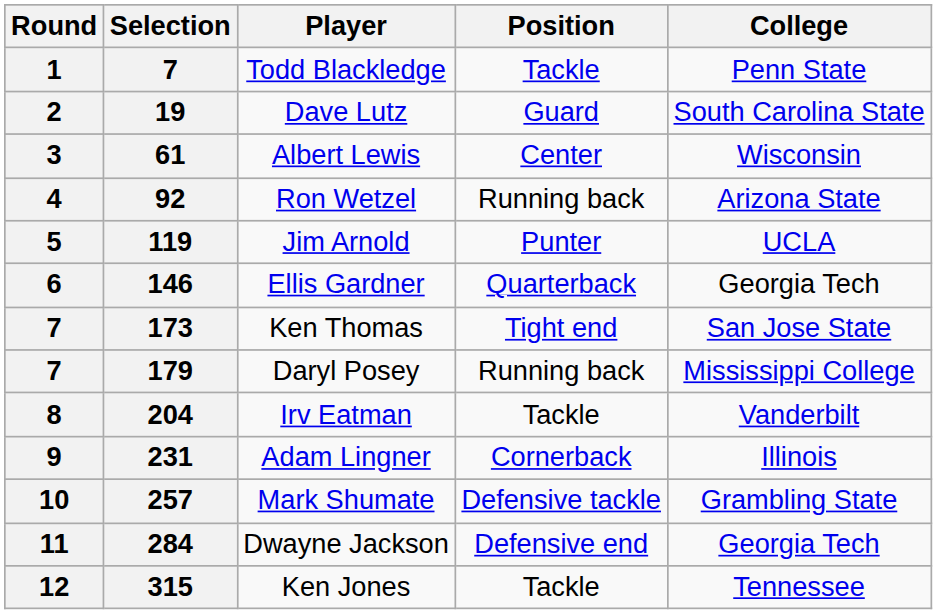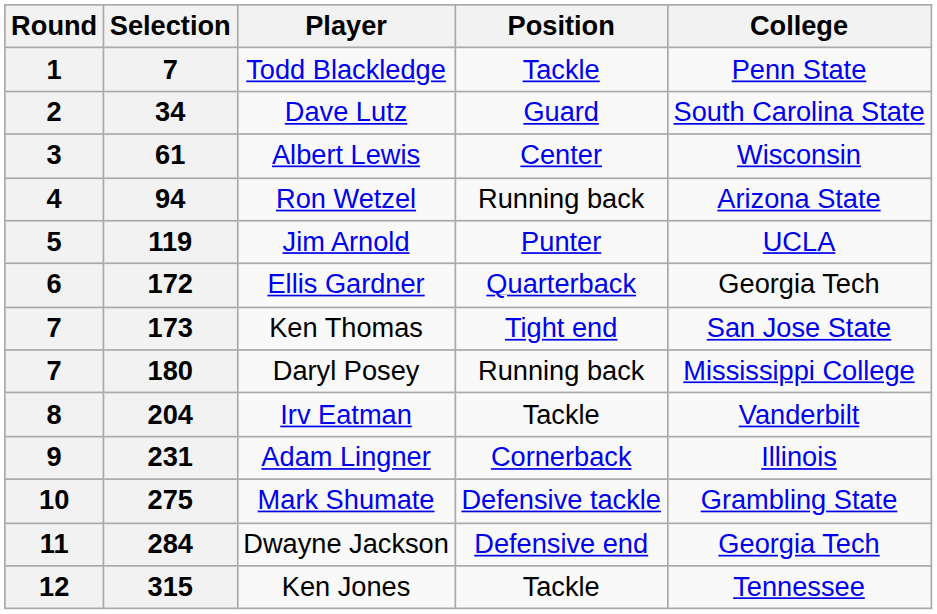Dave Lutz | Selection: 19 -> 34
Ron Wetzel | Selection: 92 -> 94
Ellis Gardner | Selection: 146 -> 172
Daryl Posey | Selection: 179 -> 180
Mark Shumate | Selection: 257 -> 275
